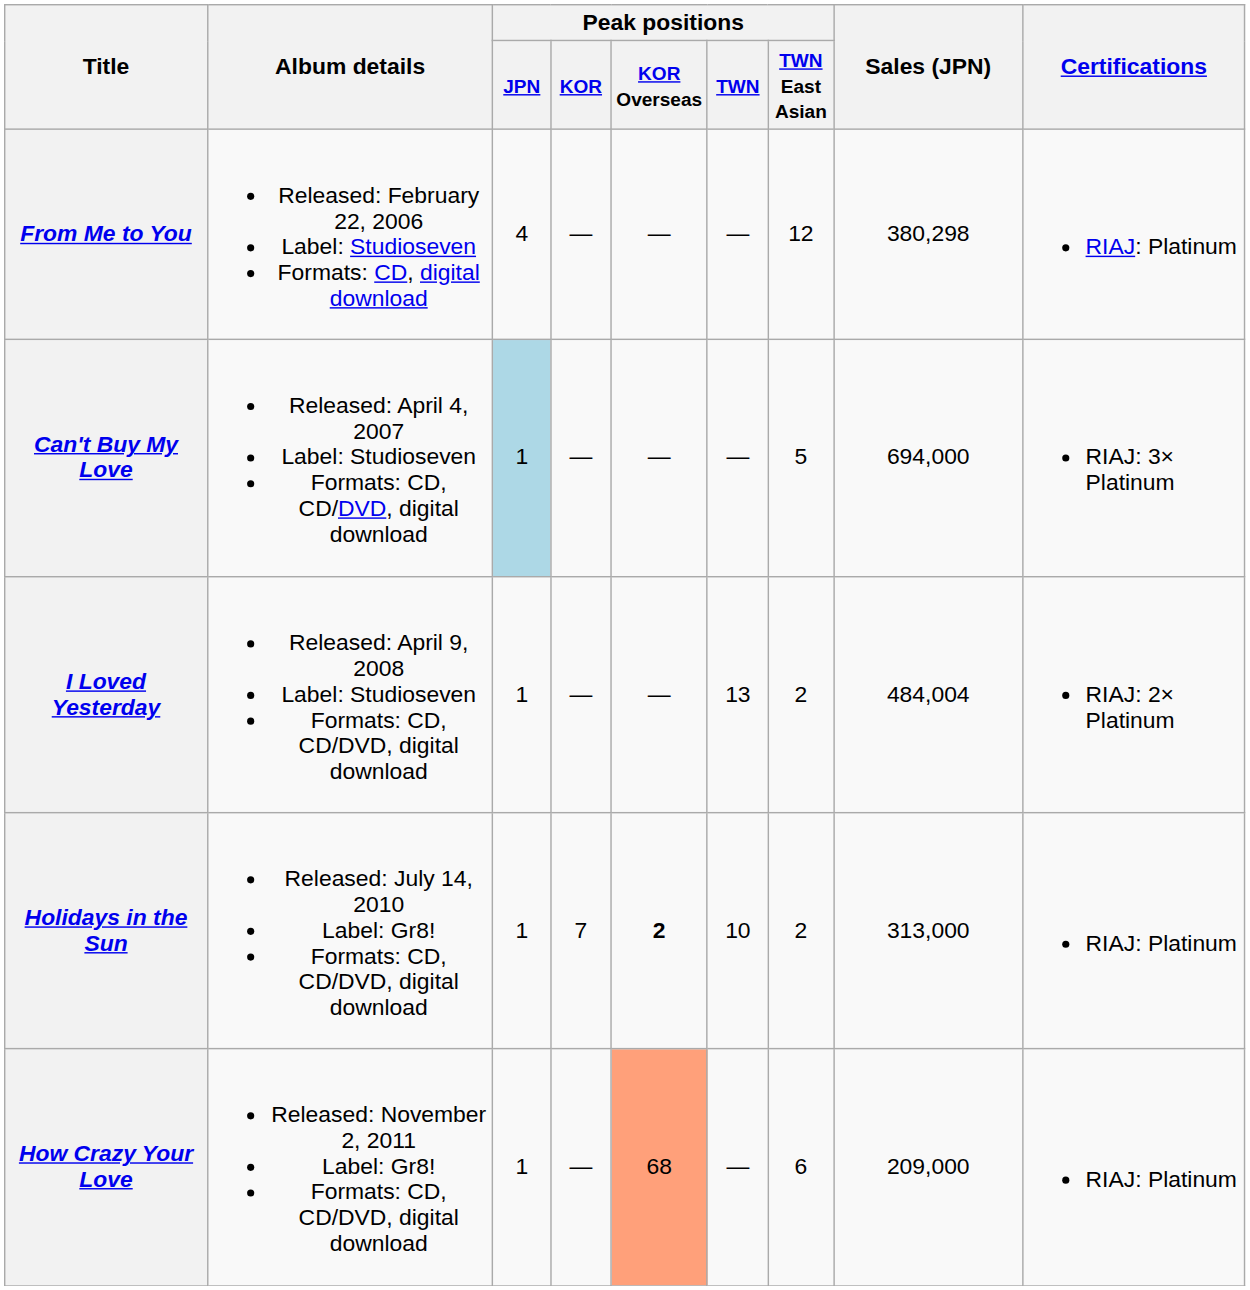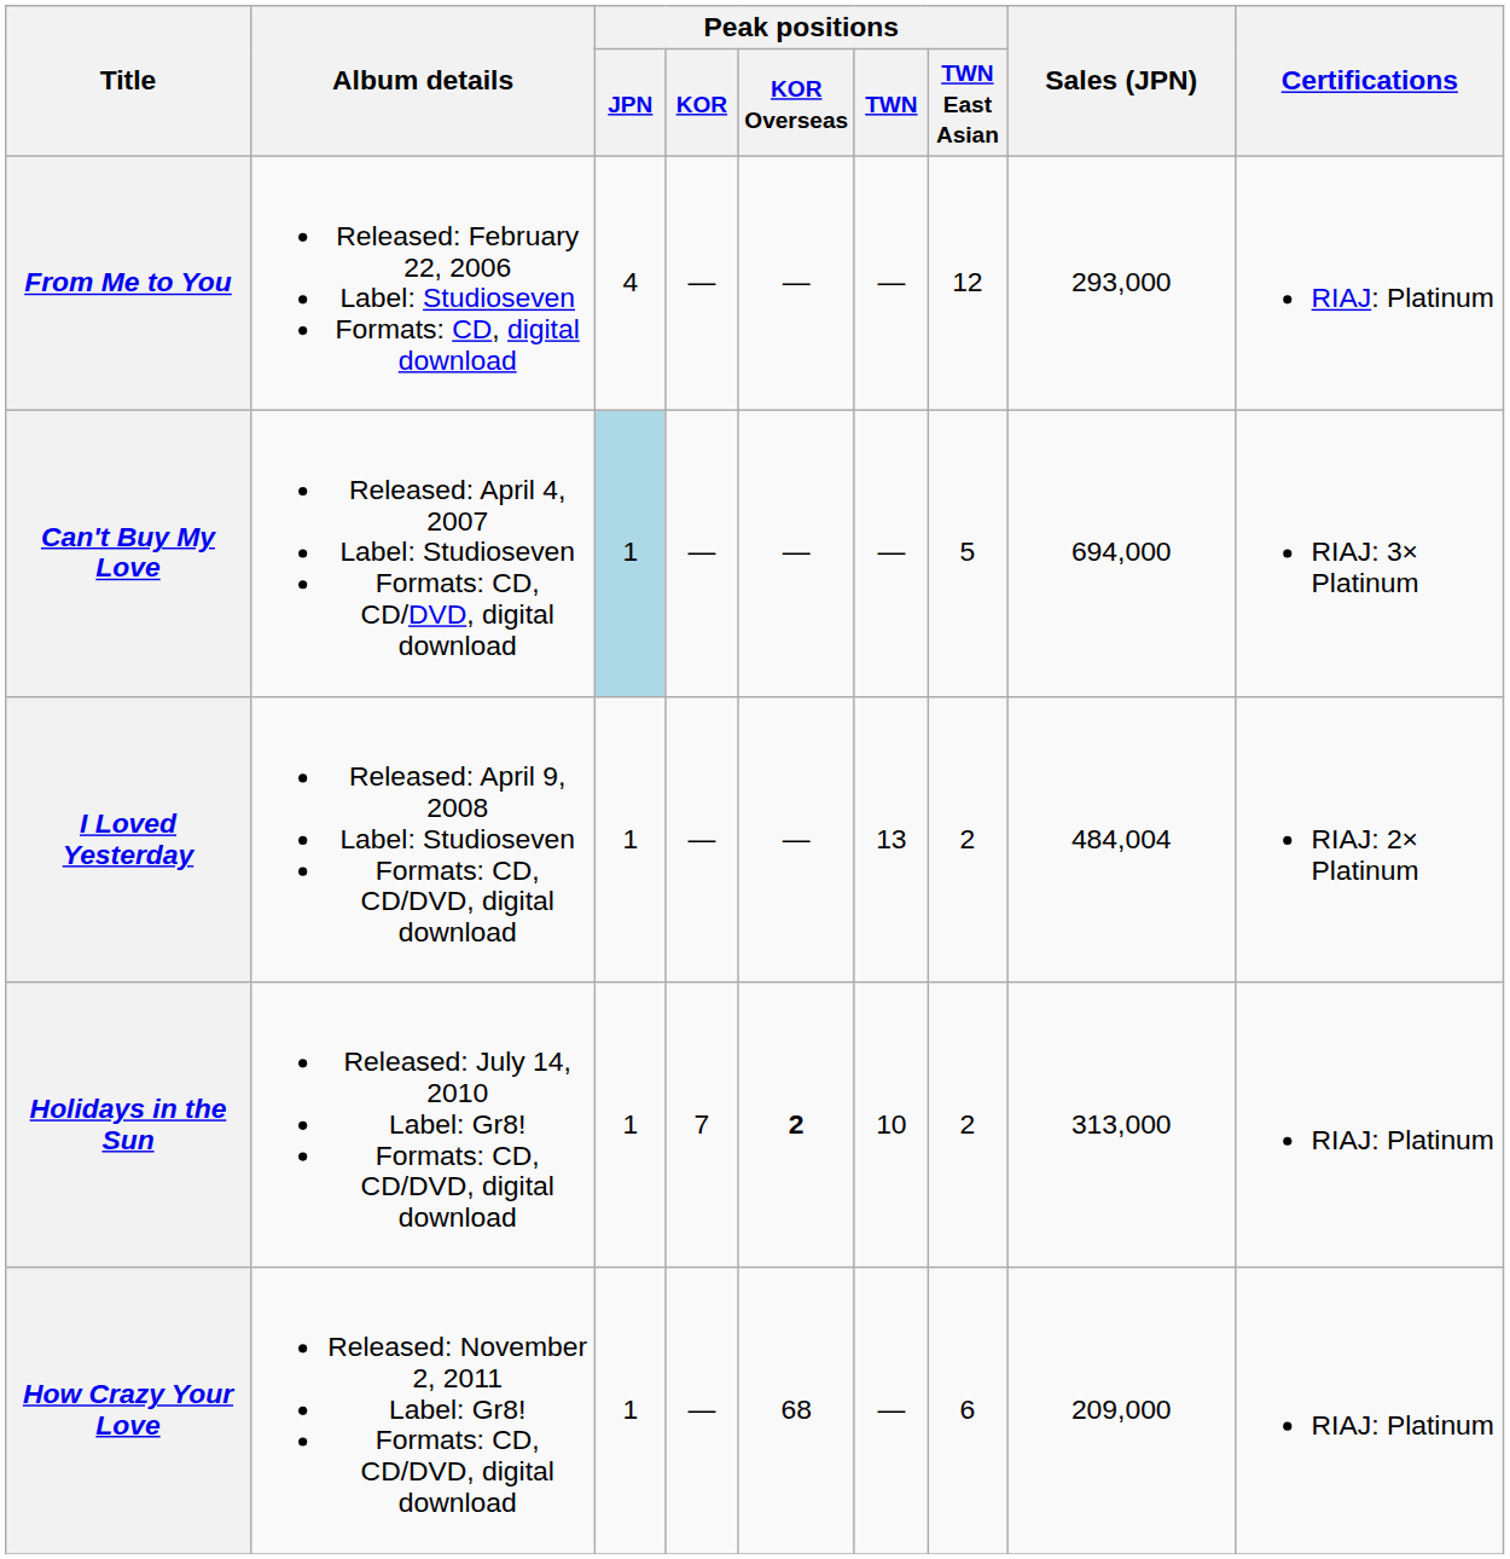From Me to You | Sales (JPN): 380,298 -> 293,000
How Crazy Your Love | Peak positions / KOR Overseas: lightsalmon background -> no background
